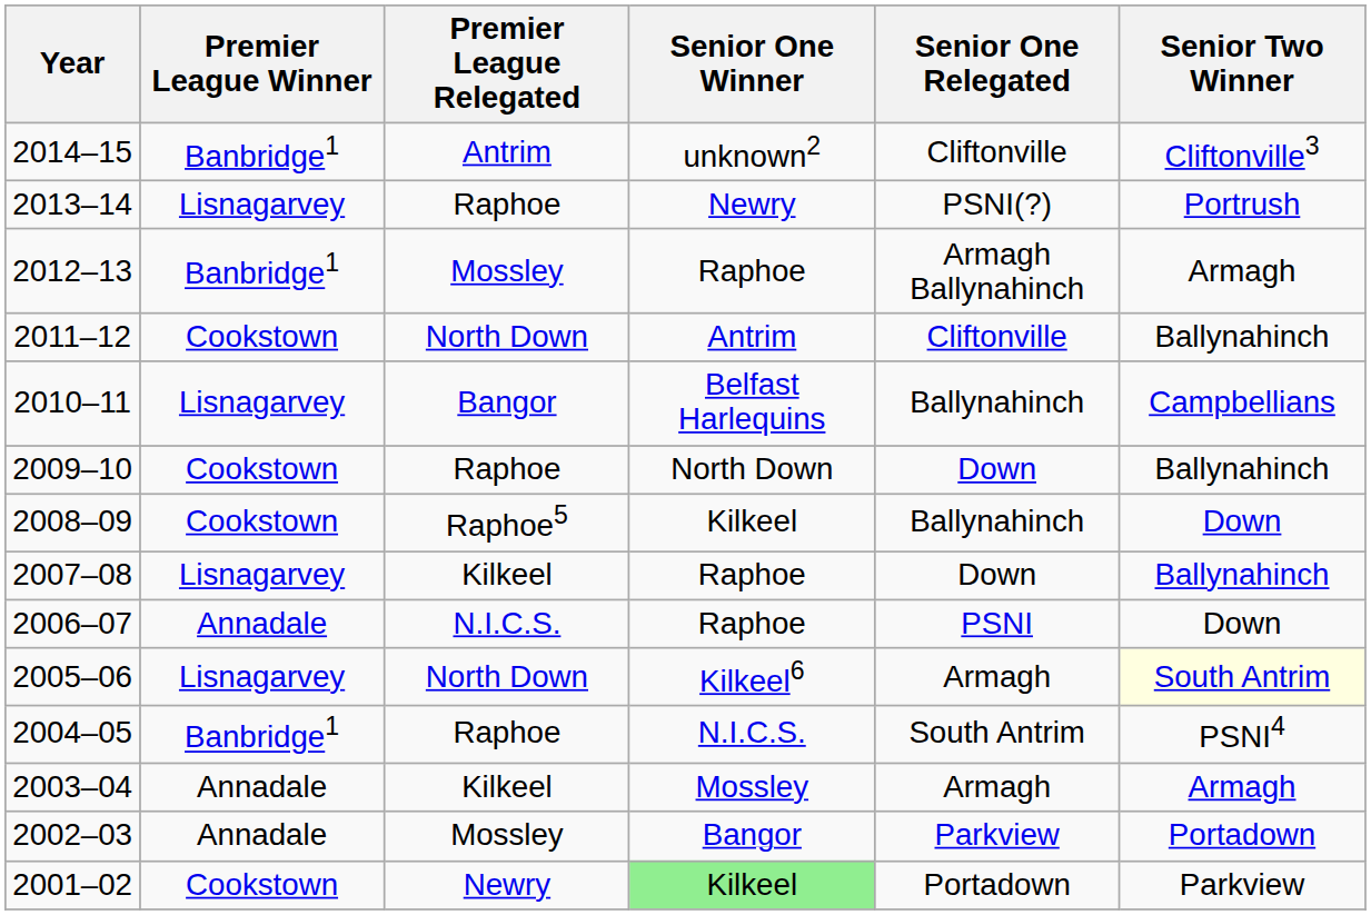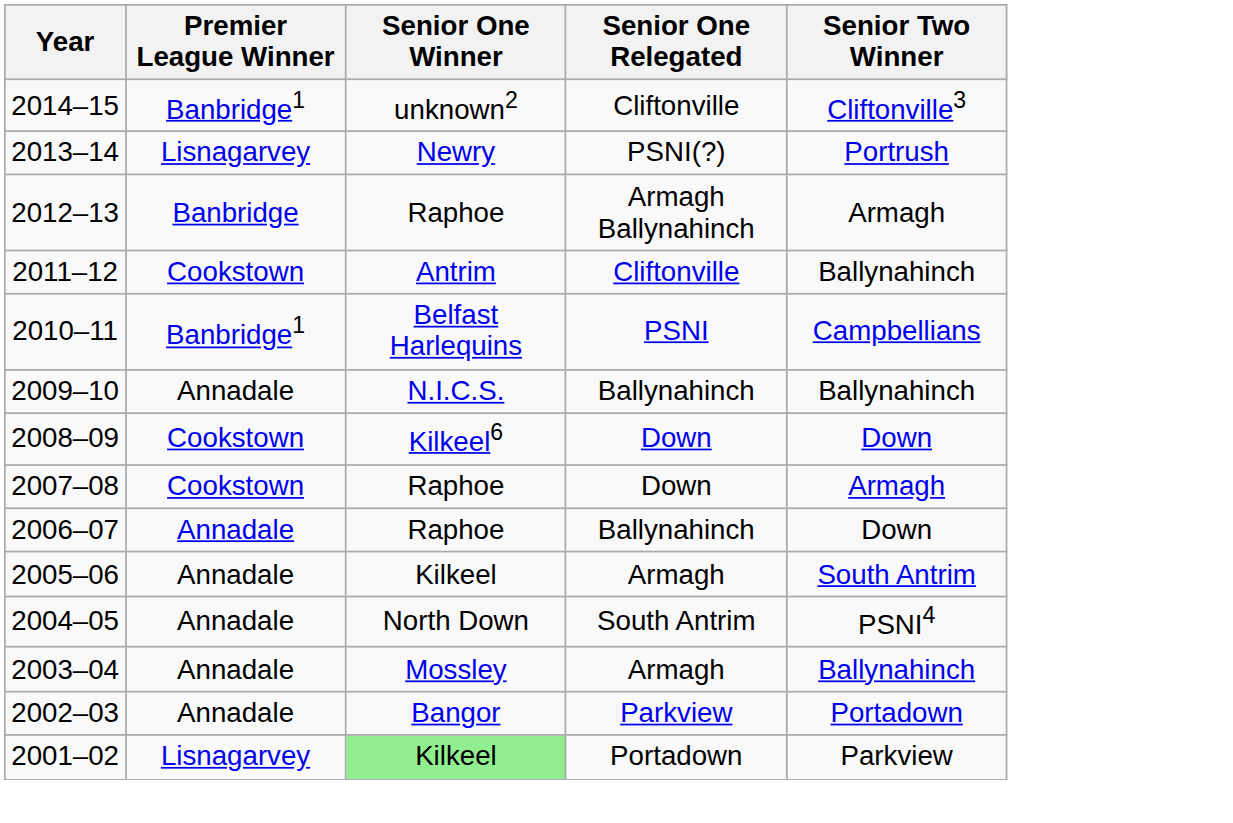- column: Premier League Relegated | Antrim | Raphoe | Mossley | North Down | Bangor | Raphoe | Raphoe5 | Kilkeel | N.I.C.S. | North Down | Raphoe | Kilkeel | Mossley | Newry
2012–13 | Premier League Winner: Banbridge1 -> Banbridge
2010–11 | Premier League Winner: Lisnagarvey -> Banbridge1
2010–11 | Senior One Relegated: Ballynahinch -> PSNI
2009–10 | Premier League Winner: Cookstown -> Annadale
2009–10 | Senior One Winner: North Down -> N.I.C.S.
2009–10 | Senior One Relegated: Down -> Ballynahinch
2008–09 | Senior One Winner: Kilkeel -> Kilkeel6
2008–09 | Senior One Relegated: Ballynahinch -> Down
2007–08 | Premier League Winner: Lisnagarvey -> Cookstown
2007–08 | Senior Two Winner: Ballynahinch -> Armagh
2006–07 | Senior One Relegated: PSNI -> Ballynahinch
2005–06 | Premier League Winner: Lisnagarvey -> Annadale
2005–06 | Senior One Winner: Kilkeel6 -> Kilkeel
2005–06 | Senior Two Winner: lightyellow background -> no background
2004–05 | Premier League Winner: Banbridge1 -> Annadale
2004–05 | Senior One Winner: N.I.C.S. -> North Down
2003–04 | Senior Two Winner: Armagh -> Ballynahinch
2001–02 | Premier League Winner: Cookstown -> Lisnagarvey
